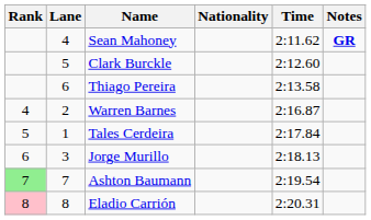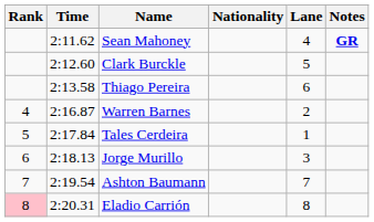columns swapped: Lane <-> Time
Ashton Baumann | Rank: lightgreen background -> no background
